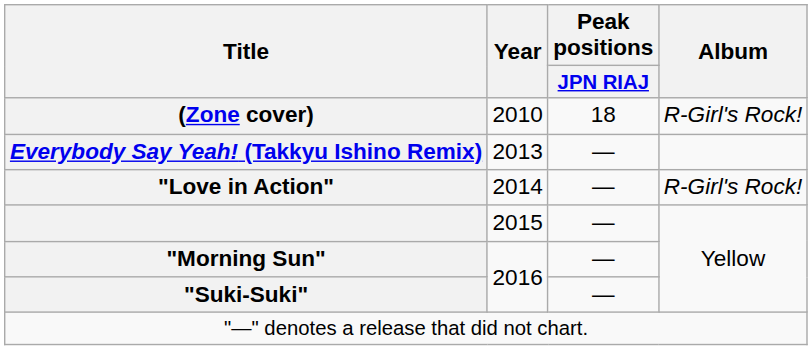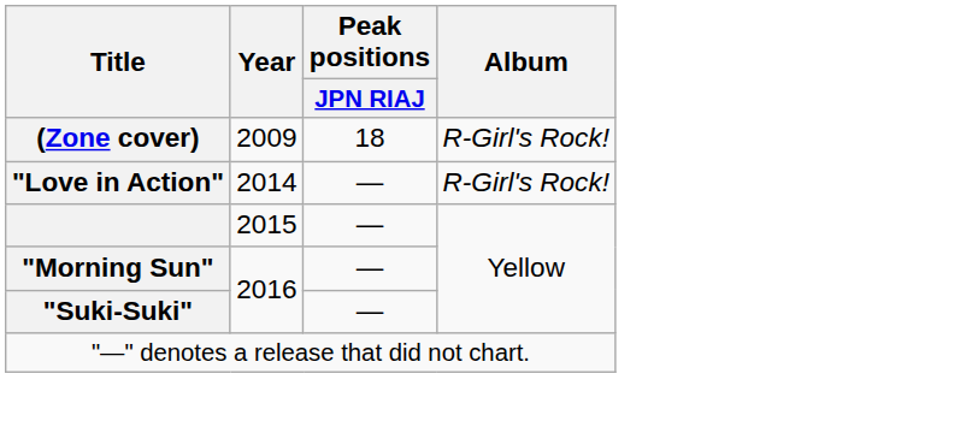(Zone cover) | Year: 2010 -> 2009
- row: Everybody Say Yeah! (Takkyu Ishino Remix) | 2013 | —
